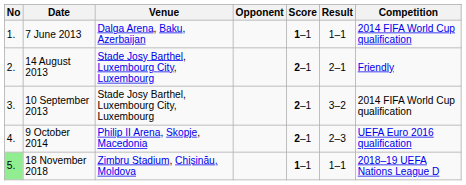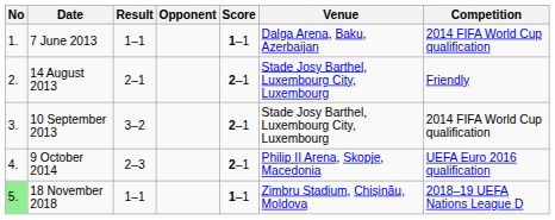columns swapped: Venue <-> Result
